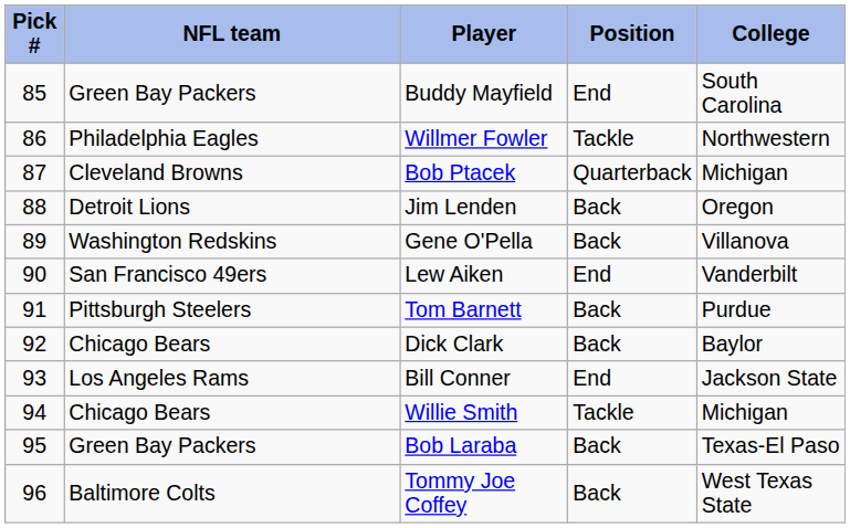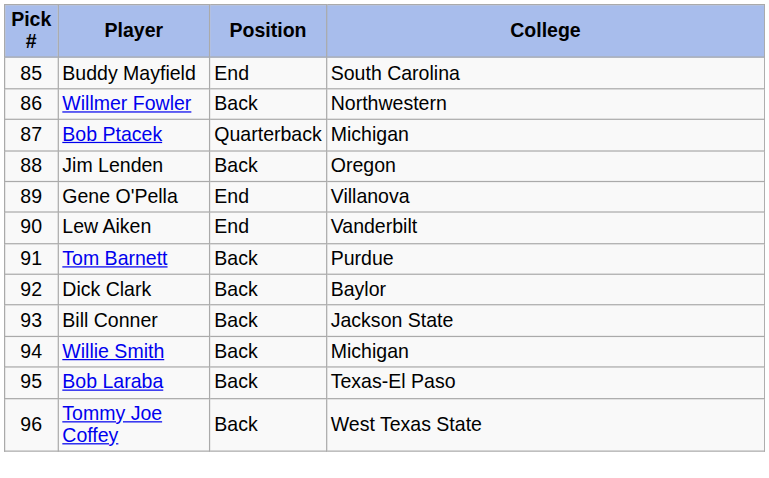- column: NFL team | Green Bay Packers | Philadelphia Eagles | Cleveland Browns | Detroit Lions | Washington Redskins | San Francisco 49ers | Pittsburgh Steelers | Chicago Bears | Los Angeles Rams | Chicago Bears | Green Bay Packers | Baltimore Colts
Willmer Fowler | Position: Tackle -> Back
Gene O'Pella | Position: Back -> End
Bill Conner | Position: End -> Back
Willie Smith | Position: Tackle -> Back
